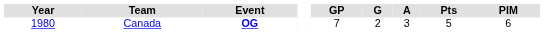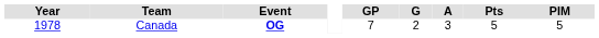Canada | Year: 1980 -> 1978
Canada | PIM: 6 -> 5
